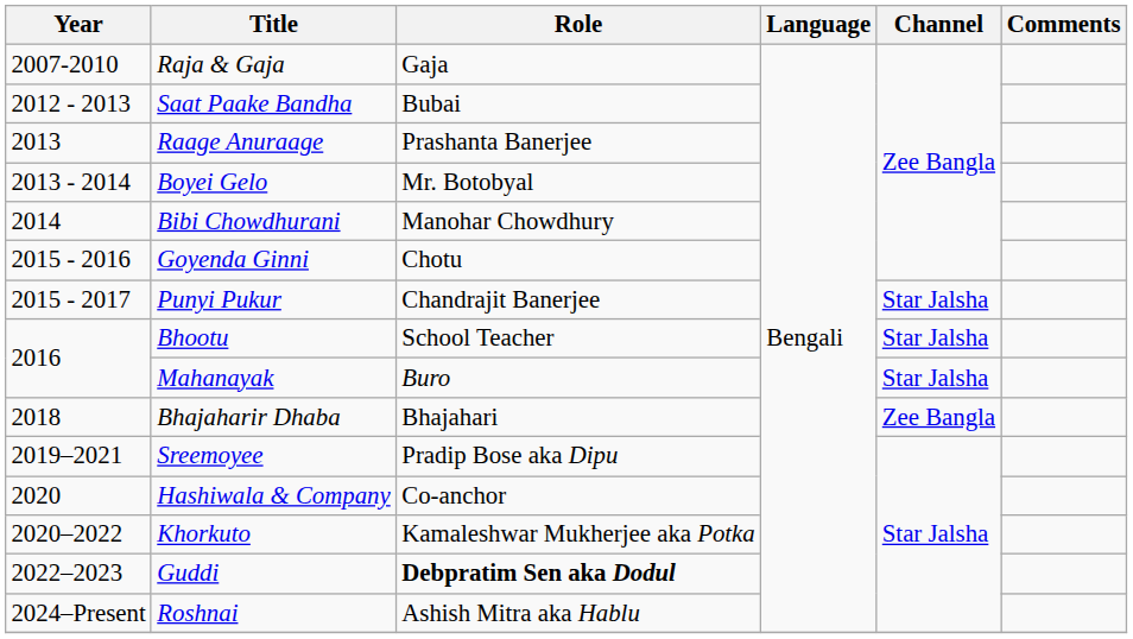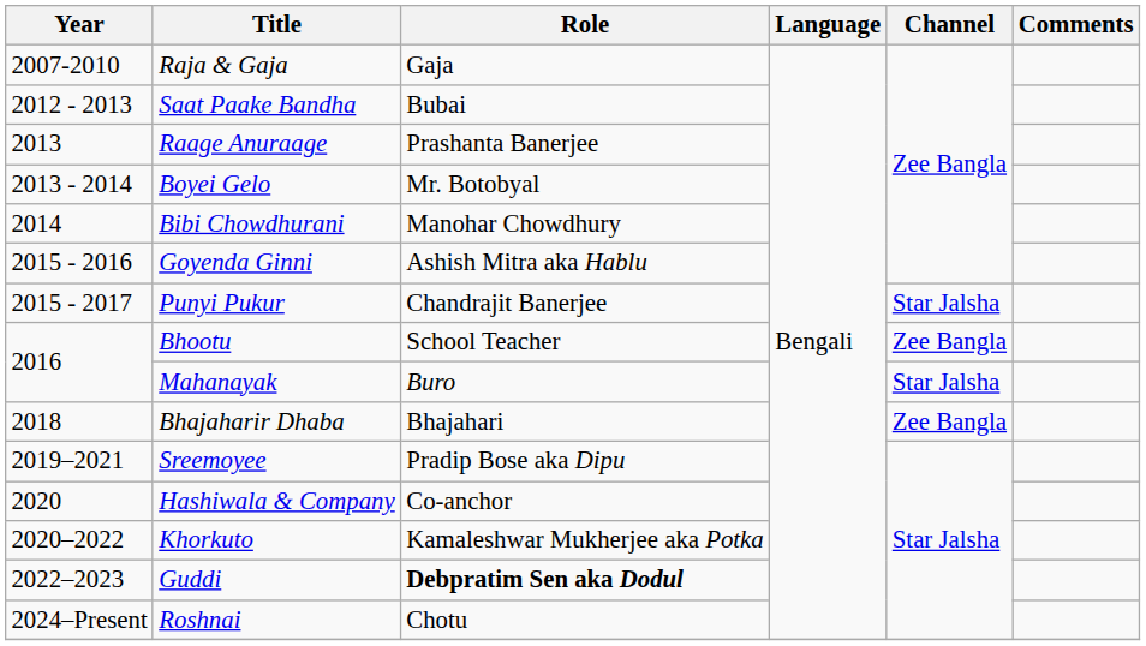Goyenda Ginni | Role: Chotu -> Ashish Mitra aka Hablu
Bhootu | Channel: Star Jalsha -> Zee Bangla
Roshnai | Role: Ashish Mitra aka Hablu -> Chotu
